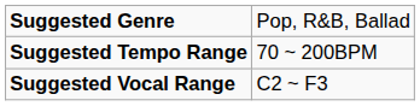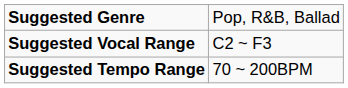rows swapped: Suggested Tempo Range <-> Suggested Vocal Range
